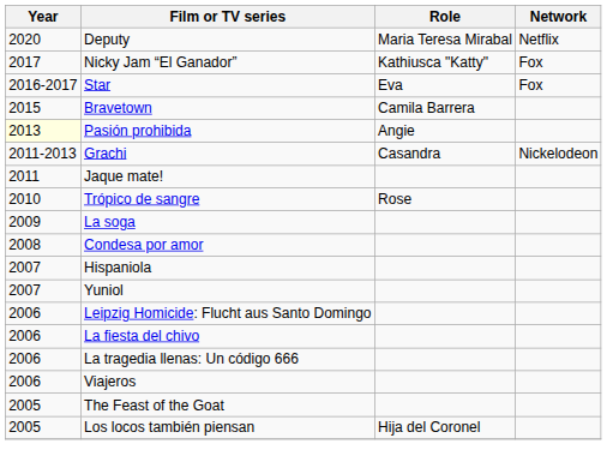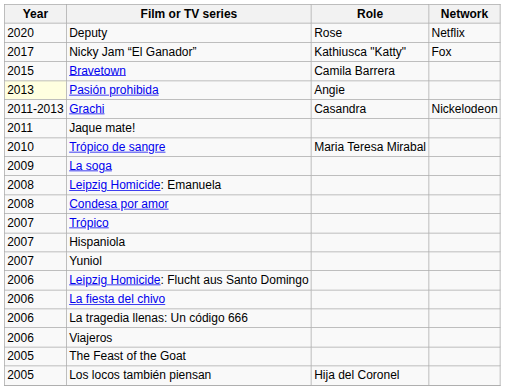Deputy | Role: Maria Teresa Mirabal -> Rose
- row: 2016-2017 | Star | Eva | Fox
Trópico de sangre | Role: Rose -> Maria Teresa Mirabal
+ row: 2008 | Leipzig Homicide: Emanuela
+ row: 2007 | Trópico
